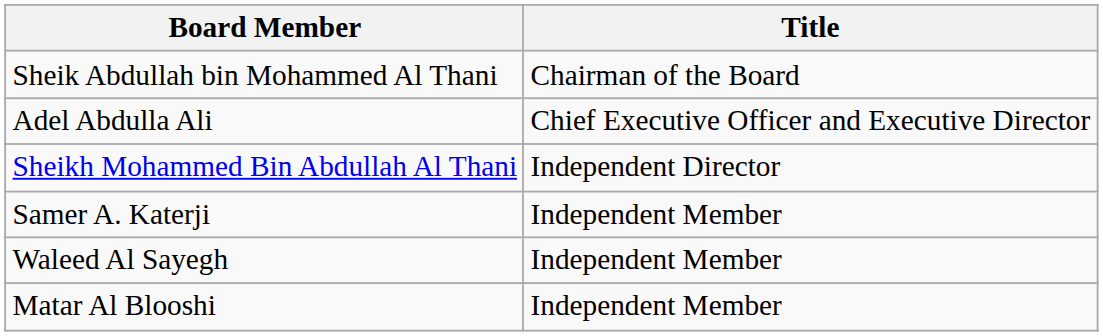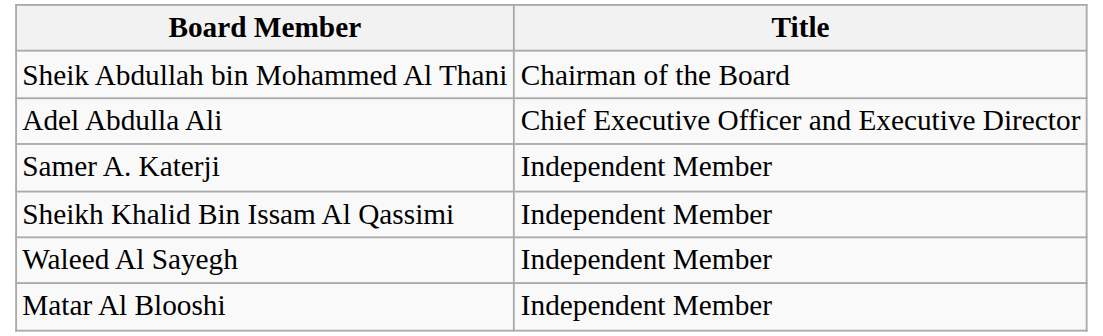- row: Sheikh Mohammed Bin Abdullah Al Thani | Independent Director
+ row: Sheikh Khalid Bin Issam Al Qassimi | Independent Member
